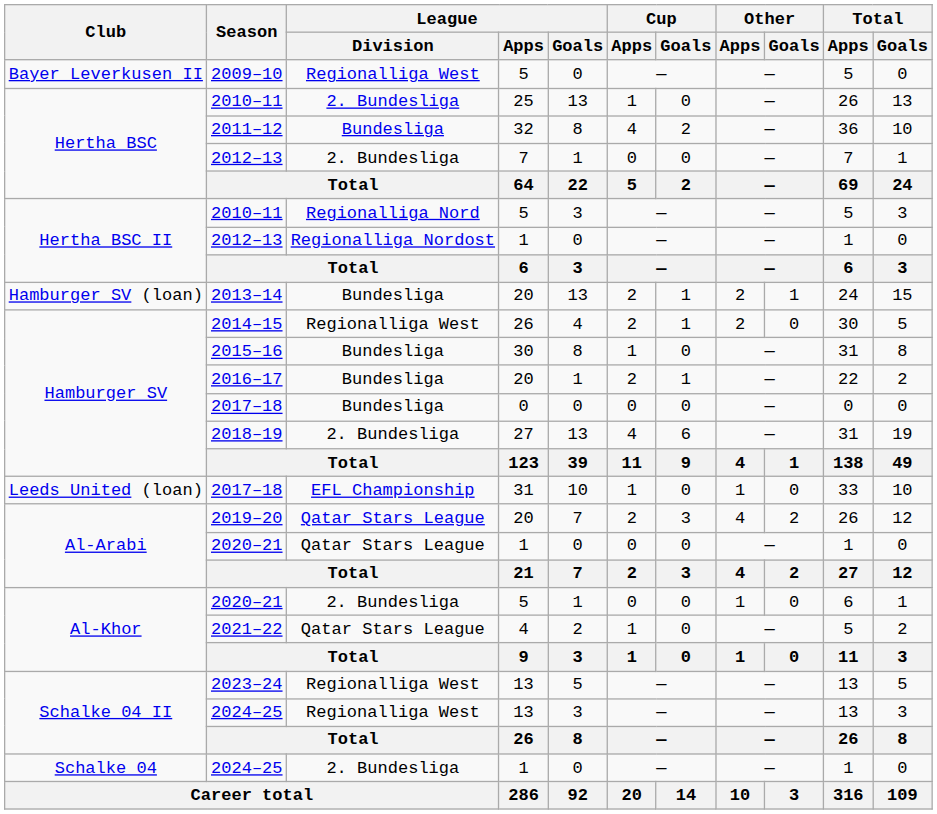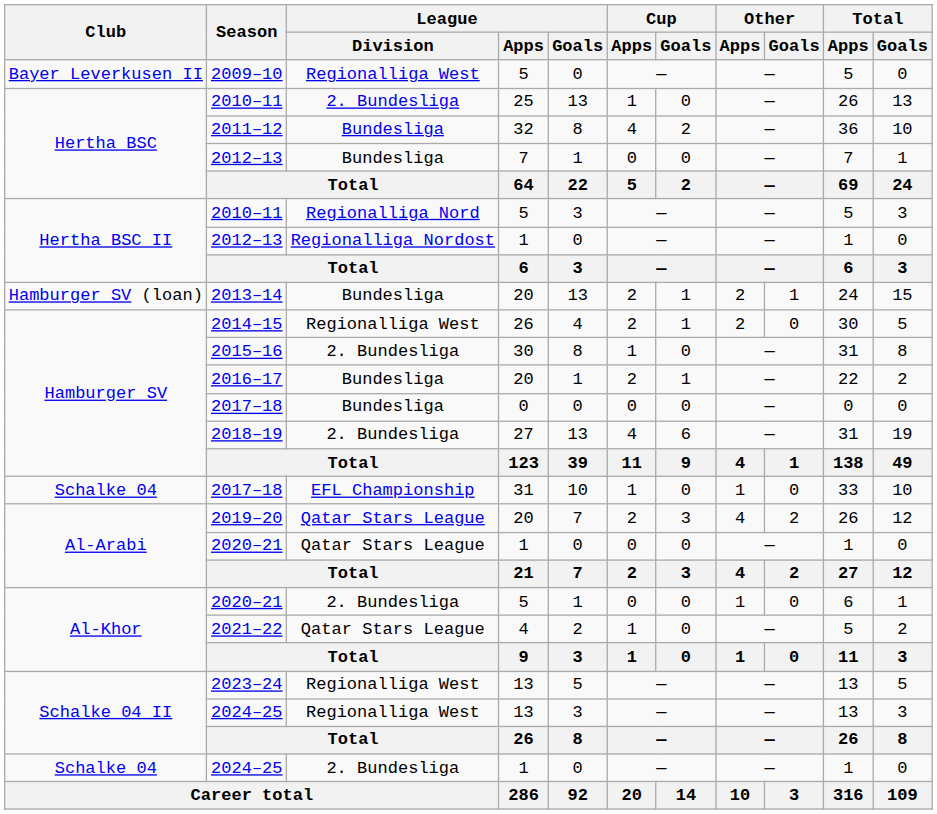2012–13 / 7 | League / Division: 2. Bundesliga -> Bundesliga
2015–16 | League / Division: Bundesliga -> 2. Bundesliga
2017–18 / 31 | Club: Leeds United (loan) -> Schalke 04
